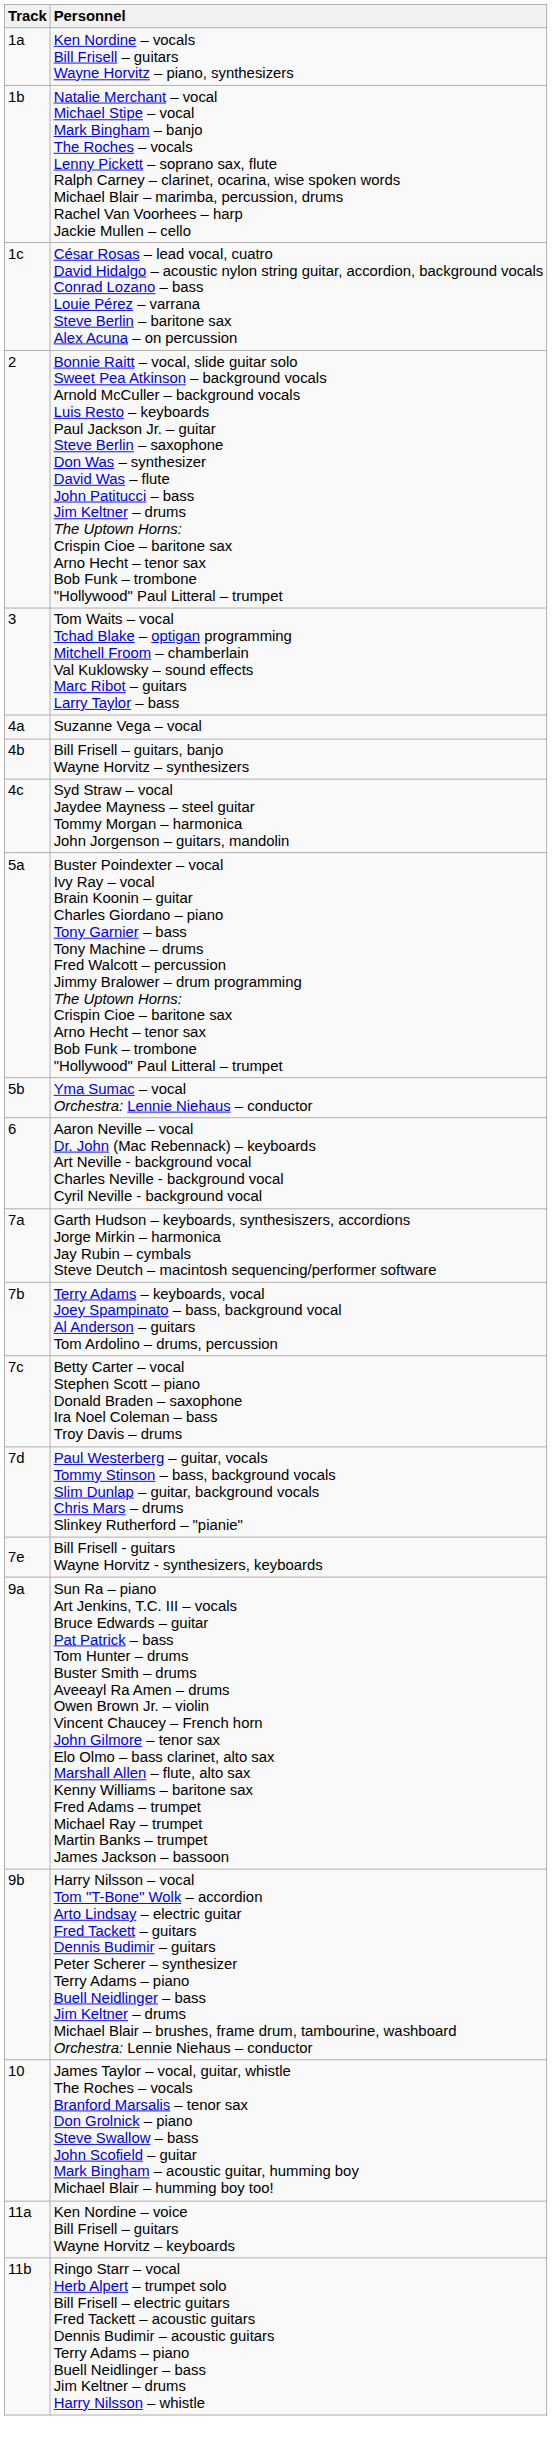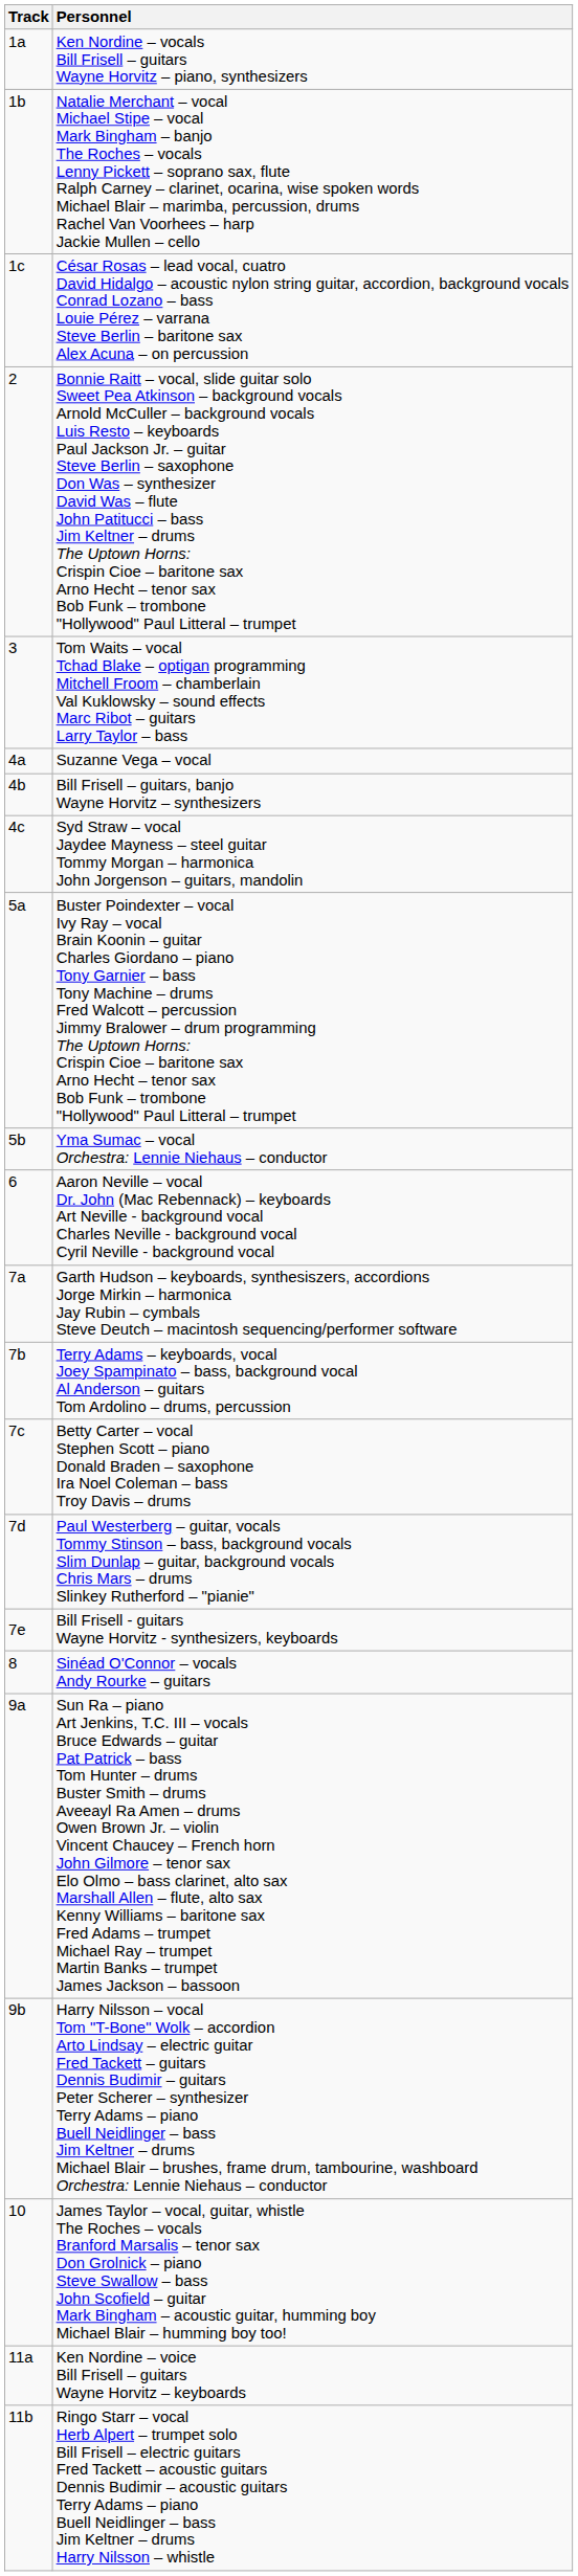+ row: 8 | Sinéad O'Connor – vocals Andy Rourke – guitars
